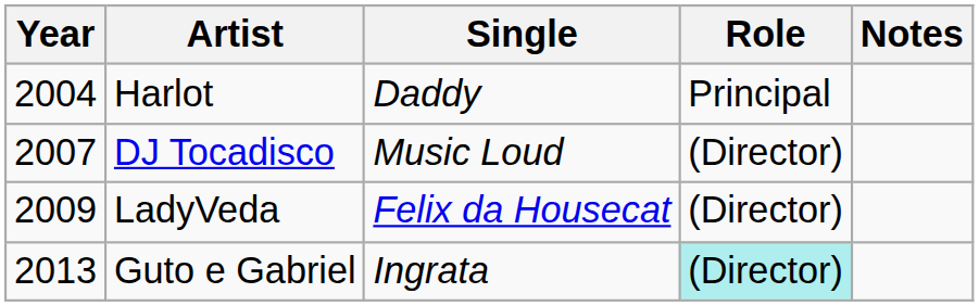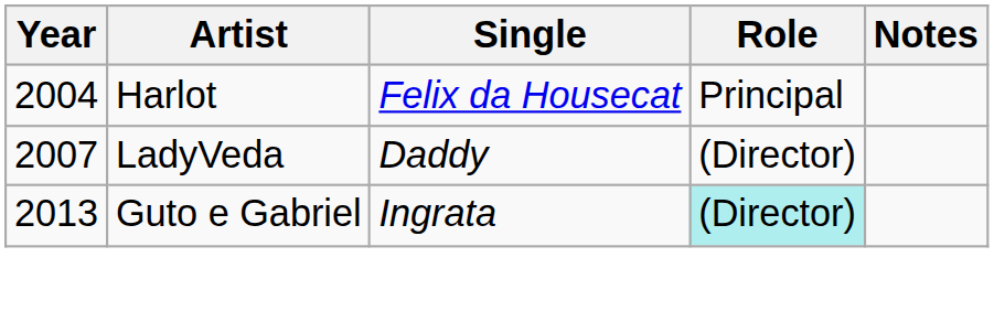Harlot | Single: Daddy -> Felix da Housecat
- row: 2007 | DJ Tocadisco | Music Loud | (Director)
LadyVeda | Year: 2009 -> 2007
LadyVeda | Single: Felix da Housecat -> Daddy
